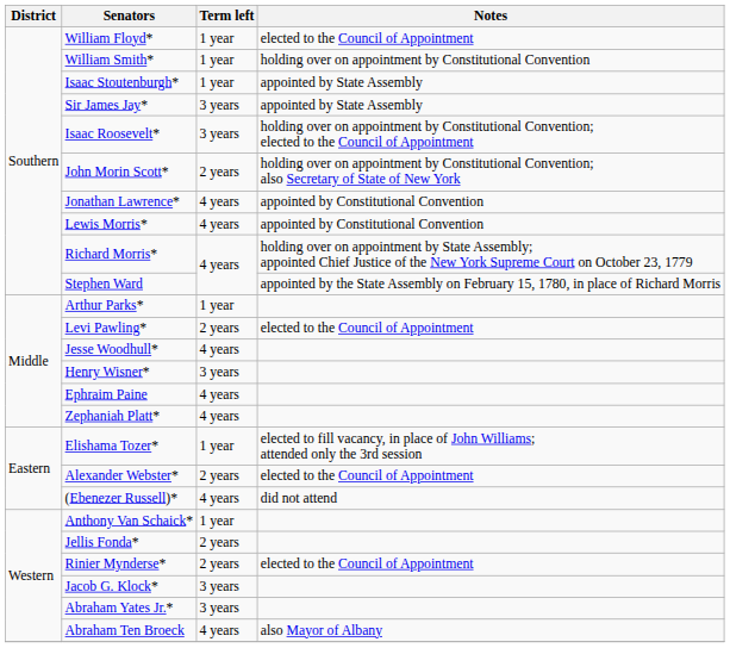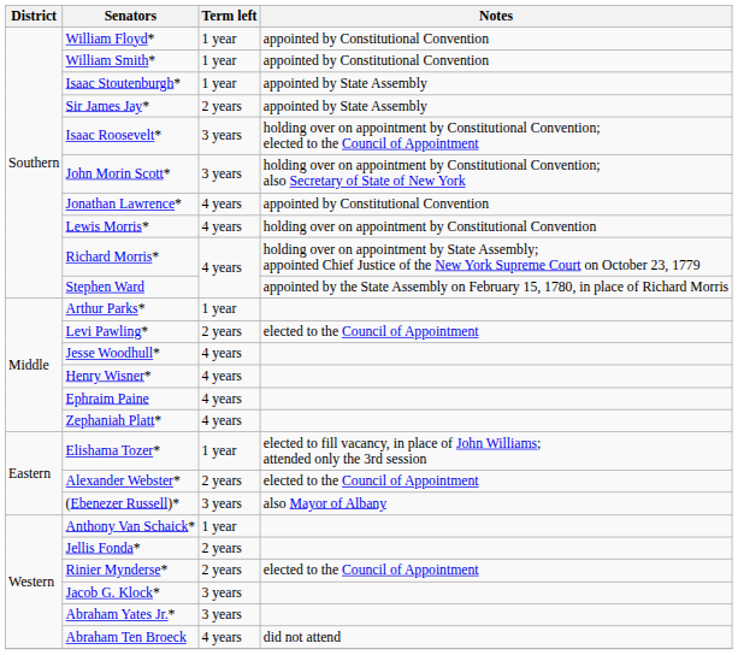William Floyd* | Notes: elected to the Council of Appointment -> appointed by Constitutional Convention
William Smith* | Notes: holding over on appointment by Constitutional Convention -> appointed by Constitutional Convention
Sir James Jay* | Term left: 3 years -> 2 years
John Morin Scott* | Term left: 2 years -> 3 years
Lewis Morris* | Notes: appointed by Constitutional Convention -> holding over on appointment by Constitutional Convention
Henry Wisner* | Term left: 3 years -> 4 years
(Ebenezer Russell)* | Term left: 4 years -> 3 years
(Ebenezer Russell)* | Notes: did not attend -> also Mayor of Albany
Abraham Ten Broeck | Notes: also Mayor of Albany -> did not attend
